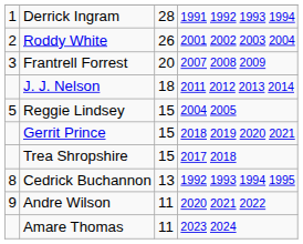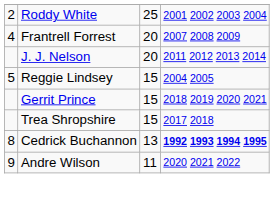- row: 1 | Derrick Ingram | 28 | 1991 1992 1993 1994
Roddy White | column 3: 26 -> 25
Frantrell Forrest | column 1: 3 -> 4
J. J. Nelson | column 3: 18 -> 20
Cedrick Buchannon | column 4: normal -> bold
- row: Amare Thomas | 11 | 2023 2024
